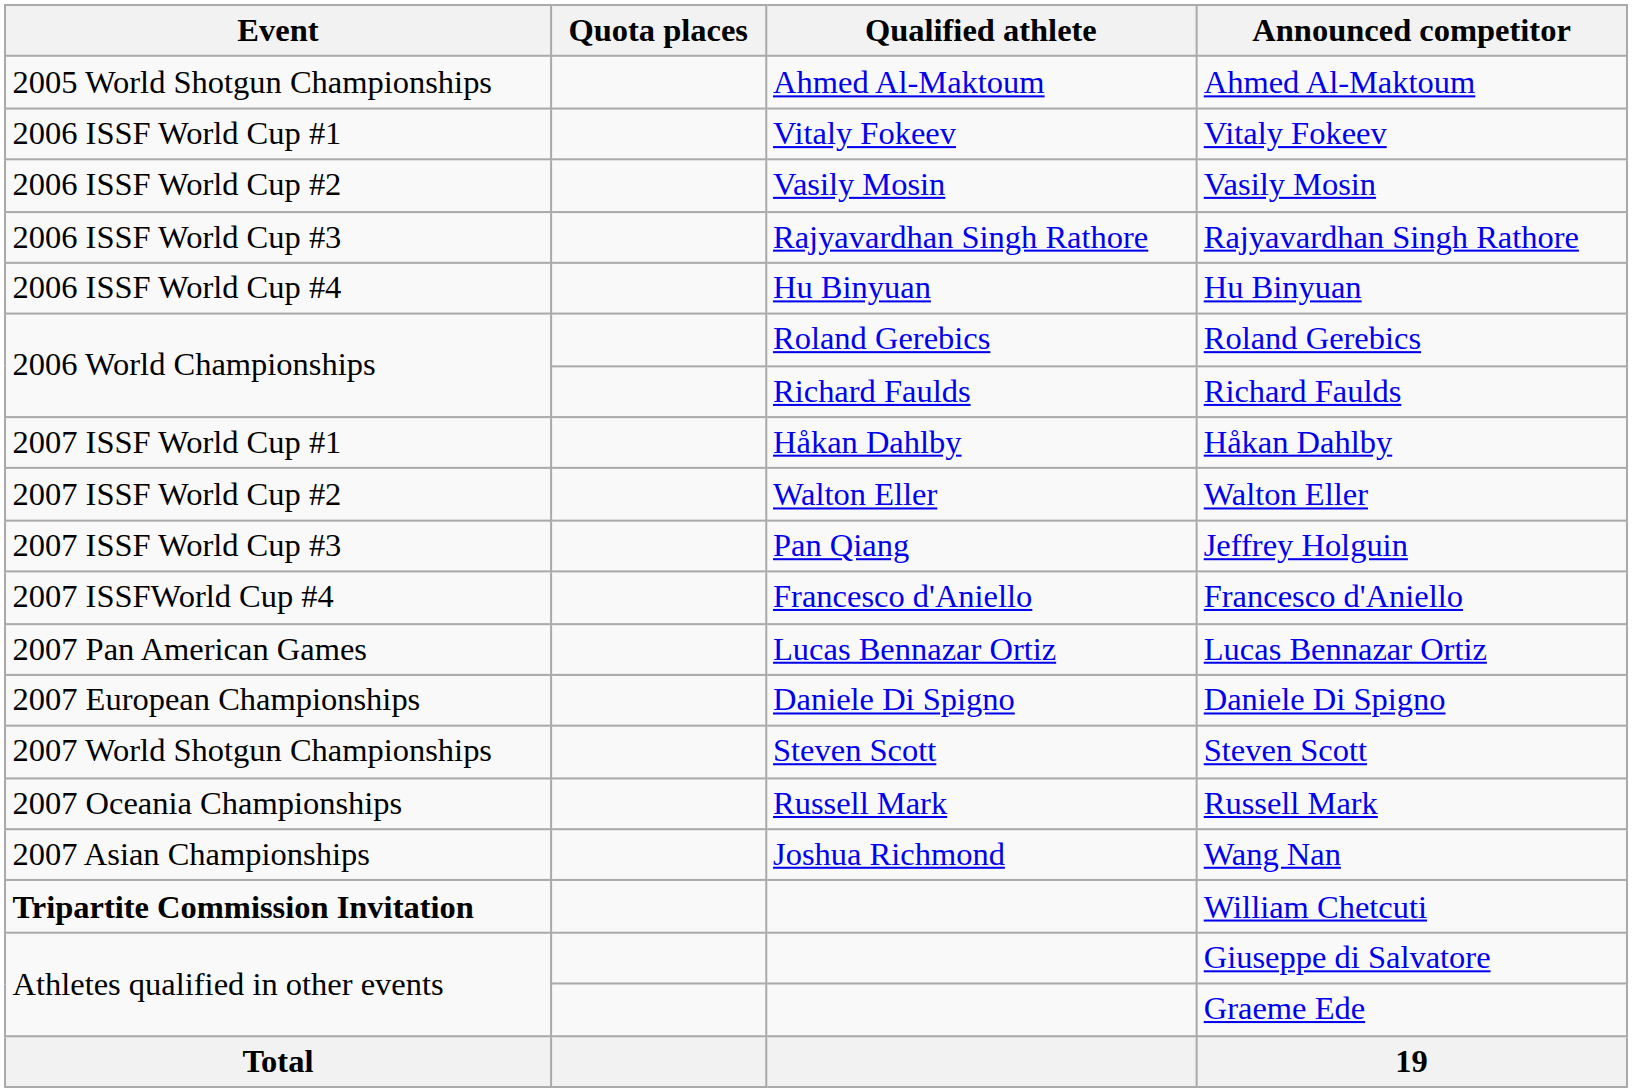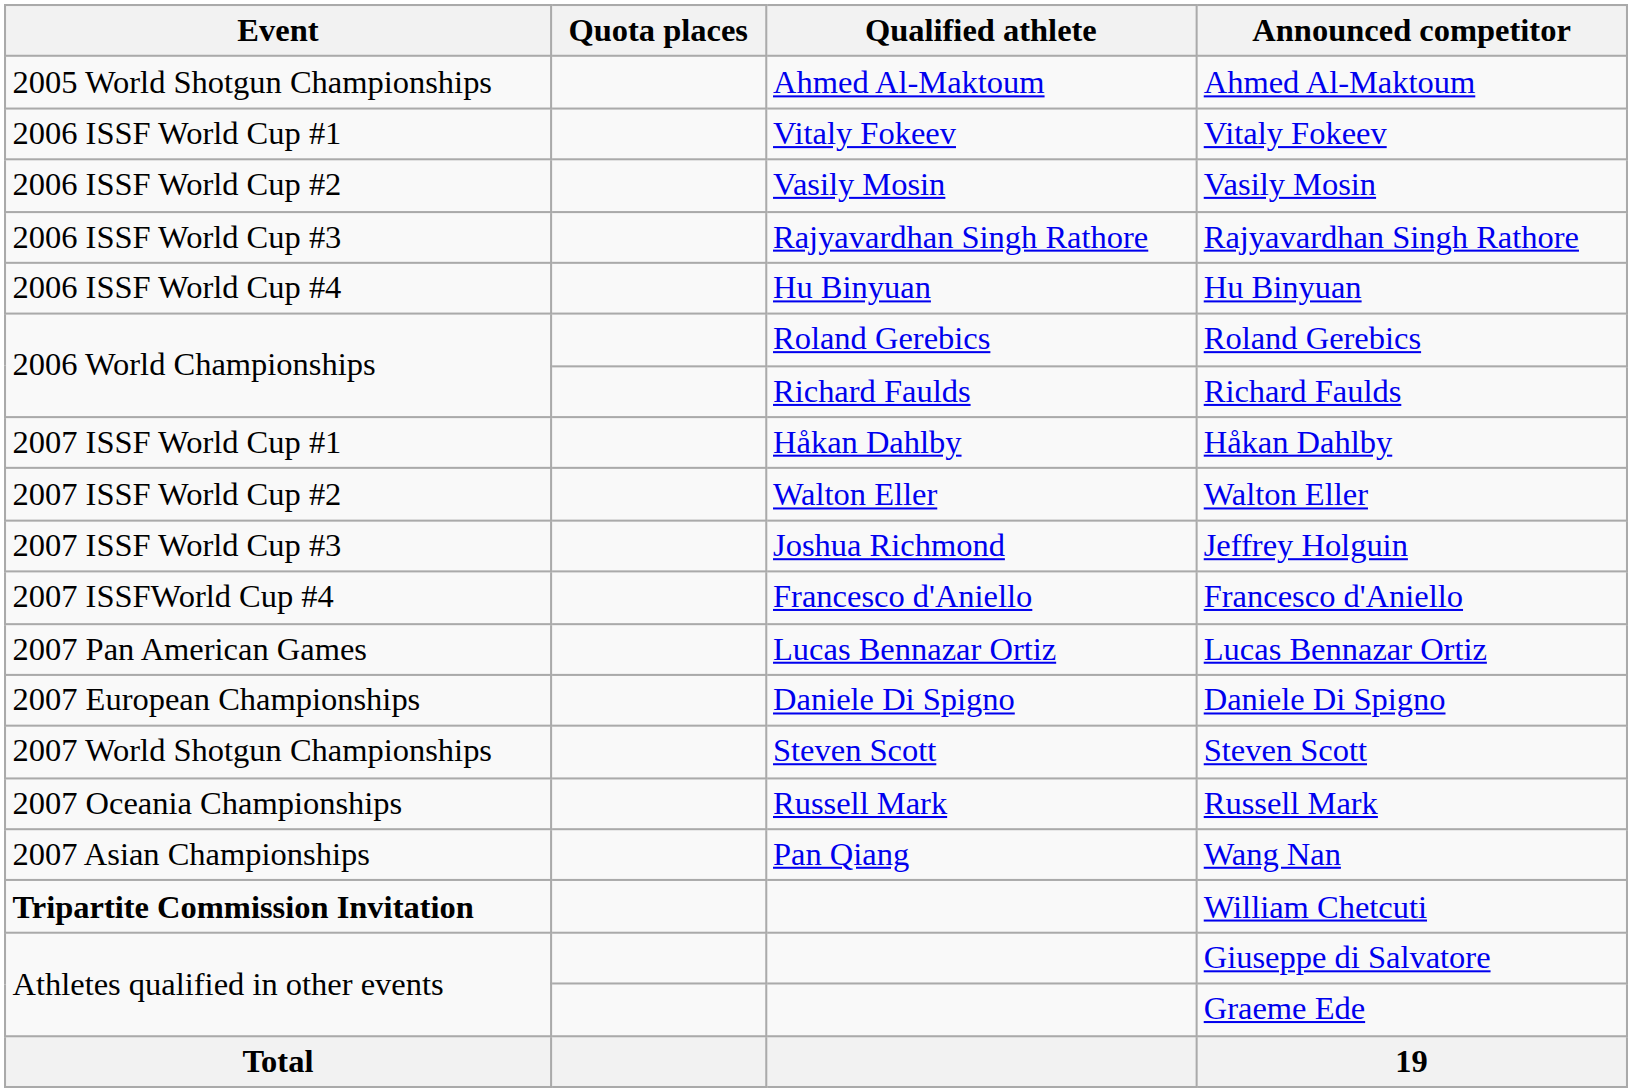Jeffrey Holguin | Qualified athlete: Pan Qiang -> Joshua Richmond
Wang Nan | Qualified athlete: Joshua Richmond -> Pan Qiang
